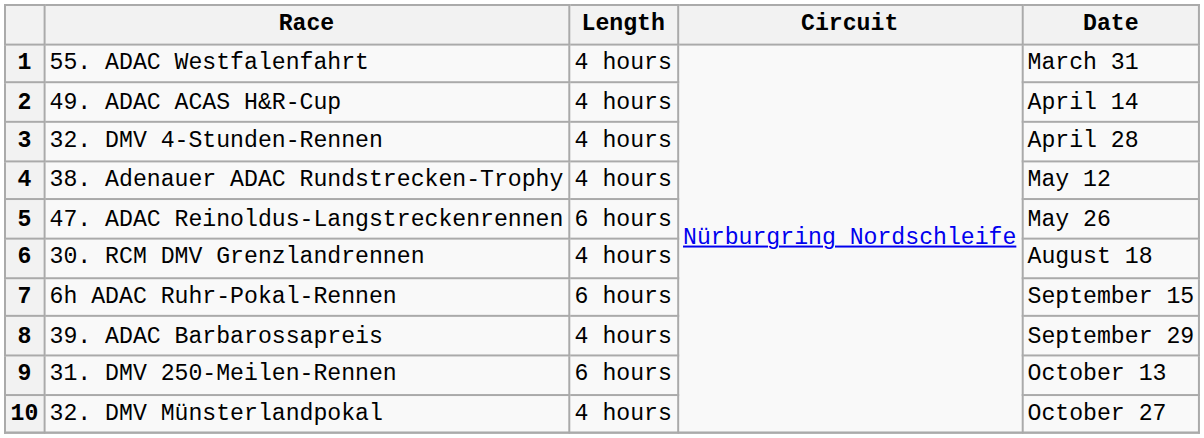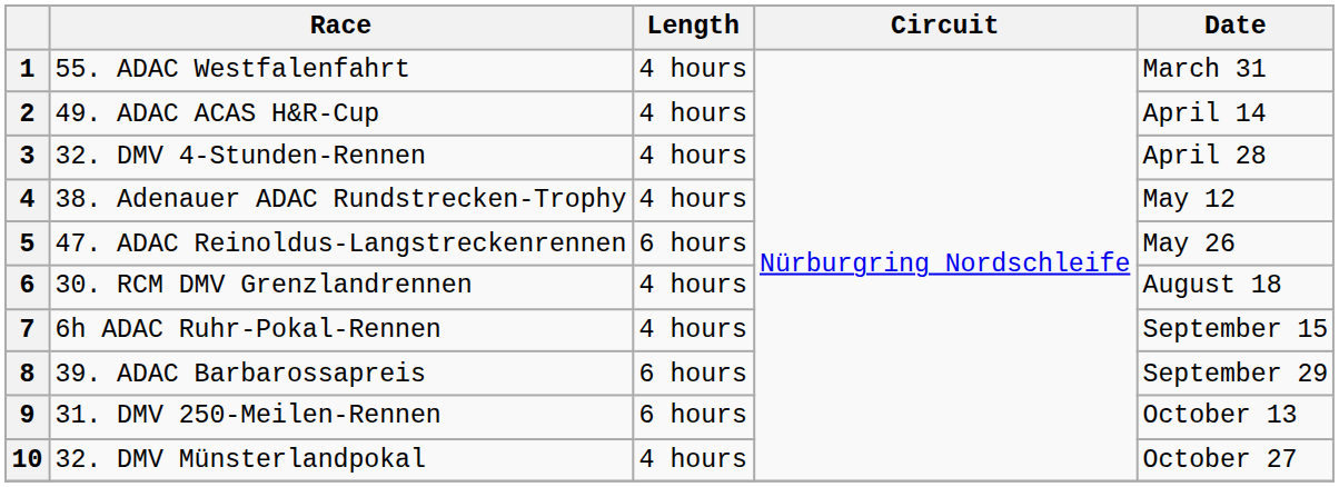7 | Length: 6 hours -> 4 hours
8 | Length: 4 hours -> 6 hours
